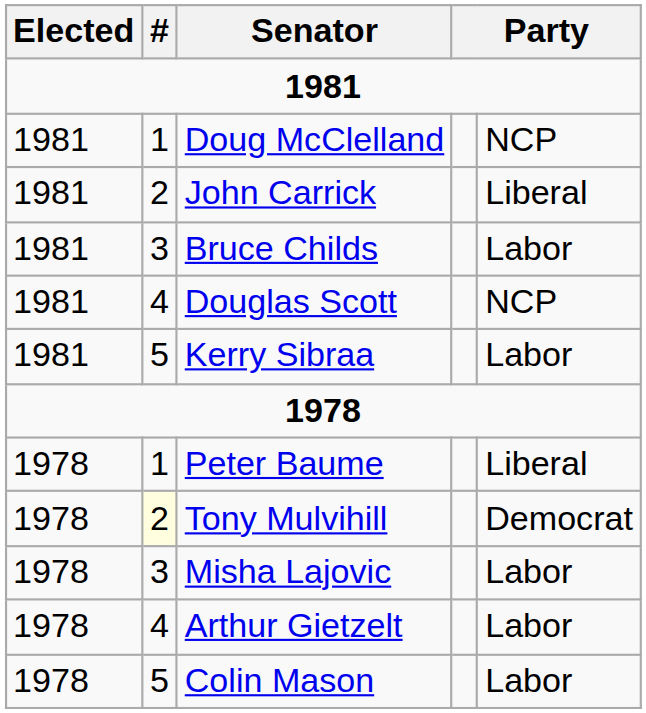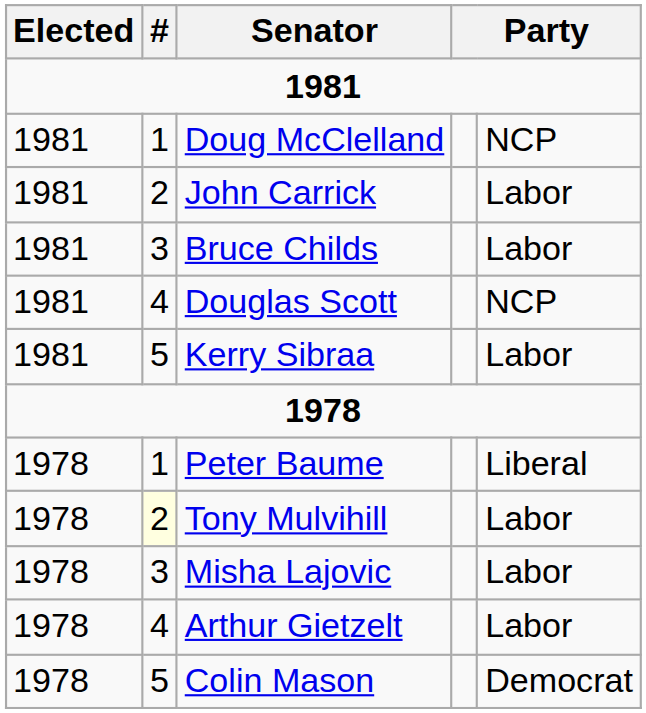John Carrick | column 5: Liberal -> Labor
Tony Mulvihill | column 5: Democrat -> Labor
Colin Mason | column 5: Labor -> Democrat
